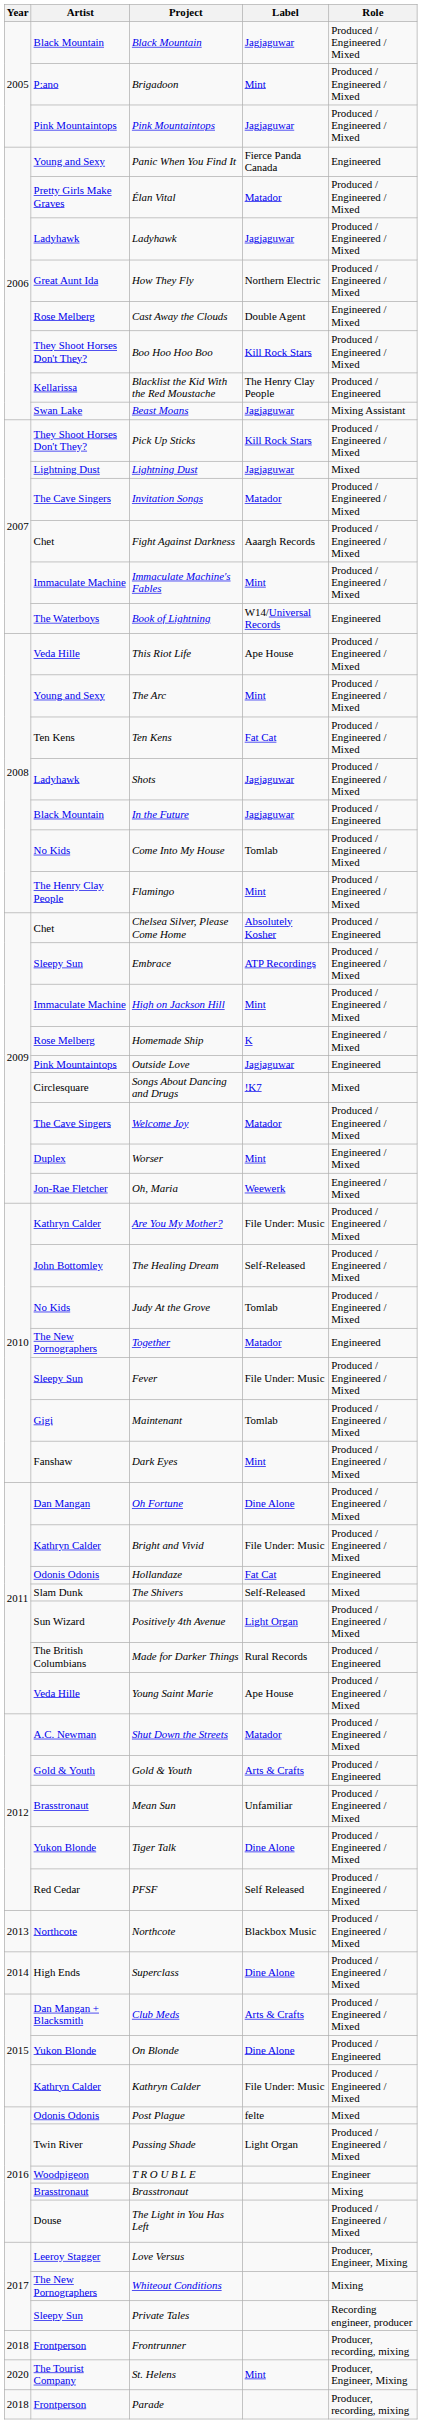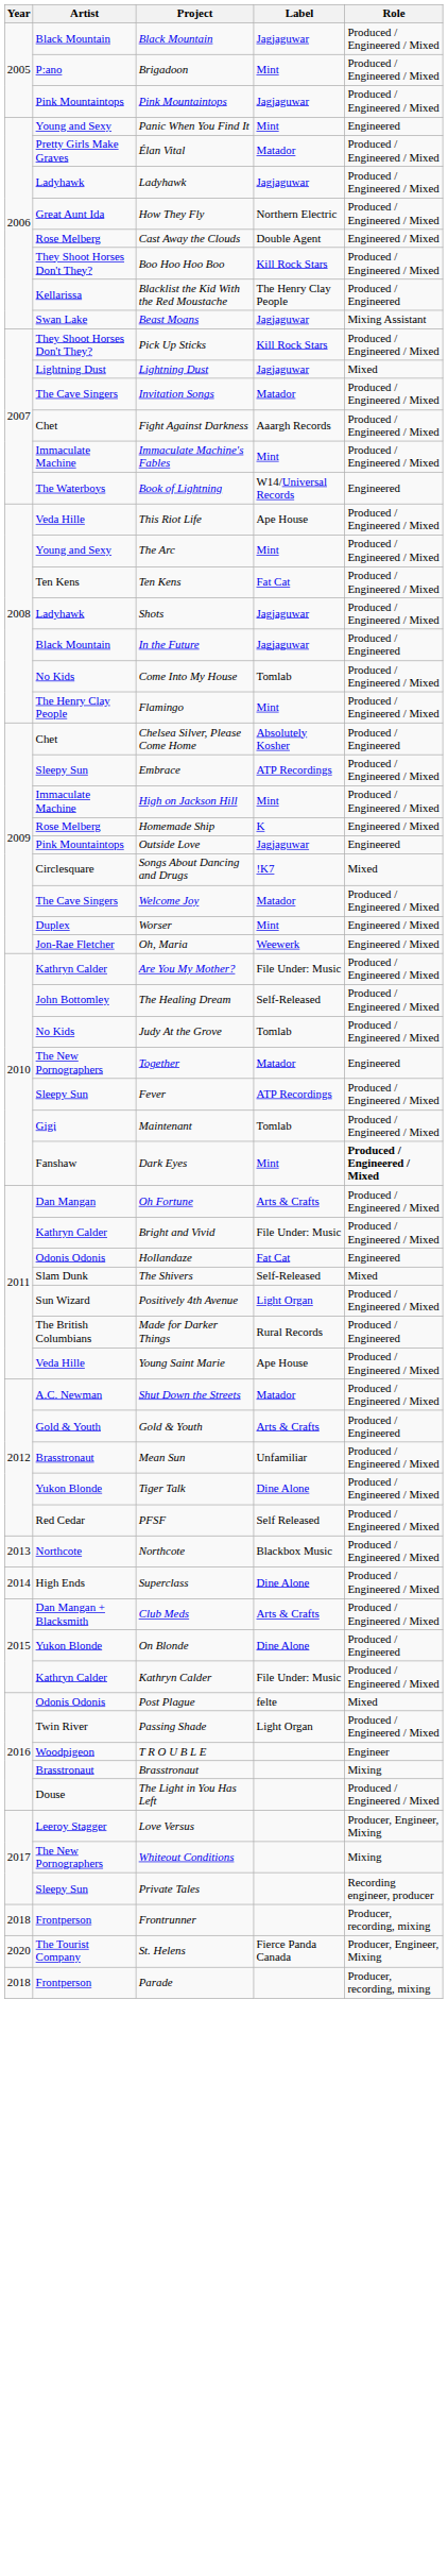Panic When You Find It | Label: Fierce Panda Canada -> Mint
Fever | Label: File Under: Music -> ATP Recordings
Dark Eyes | Role: normal -> bold
Oh Fortune | Label: Dine Alone -> Arts & Crafts
St. Helens | Label: Mint -> Fierce Panda Canada
